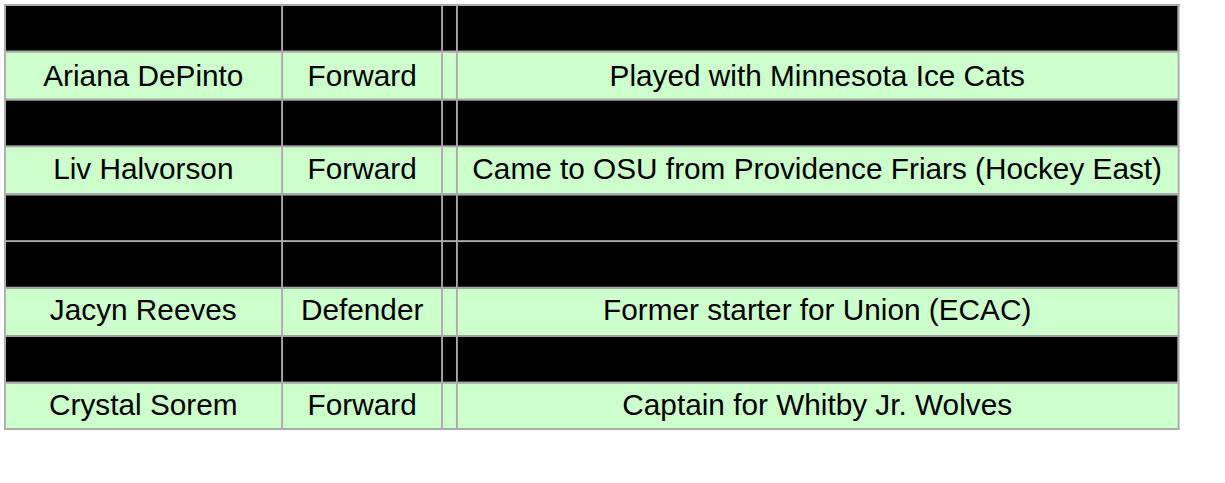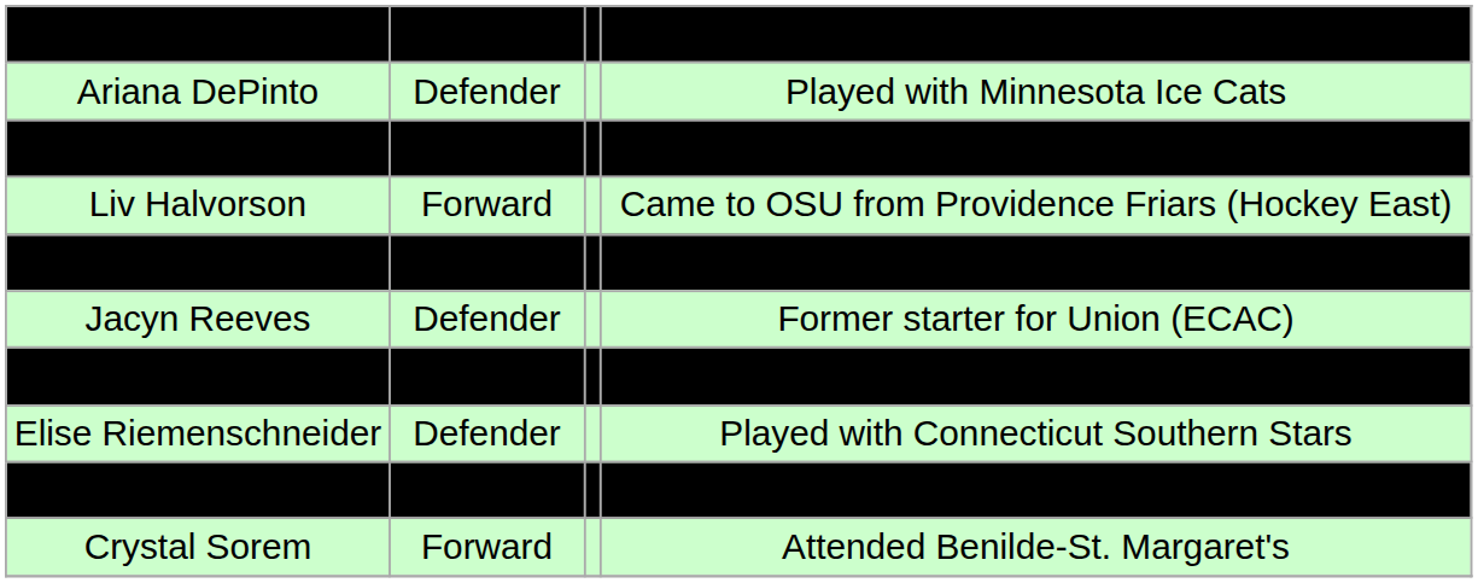Ariana DePinto | column 2: Forward -> Defender
Rebecca Freiberger | column 2: Defender -> Forward
Katie Mikkelsen | column 2: Defender -> Forward
Katie Mikkelsen | column 4: Attended Benilde-St. Margaret's -> Captain for Whitby Jr. Wolves
rows swapped: Jacyn Reeves <-> Kaylee Remington
+ row: Elise Riemenschneider | Defender | Played with Connecticut Southern Stars
Olivia Soares | column 2: Defender -> Forward
Crystal Sorem | column 4: Captain for Whitby Jr. Wolves -> Attended Benilde-St. Margaret's
